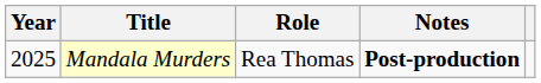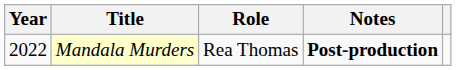Mandala Murders | Year: 2025 -> 2022
